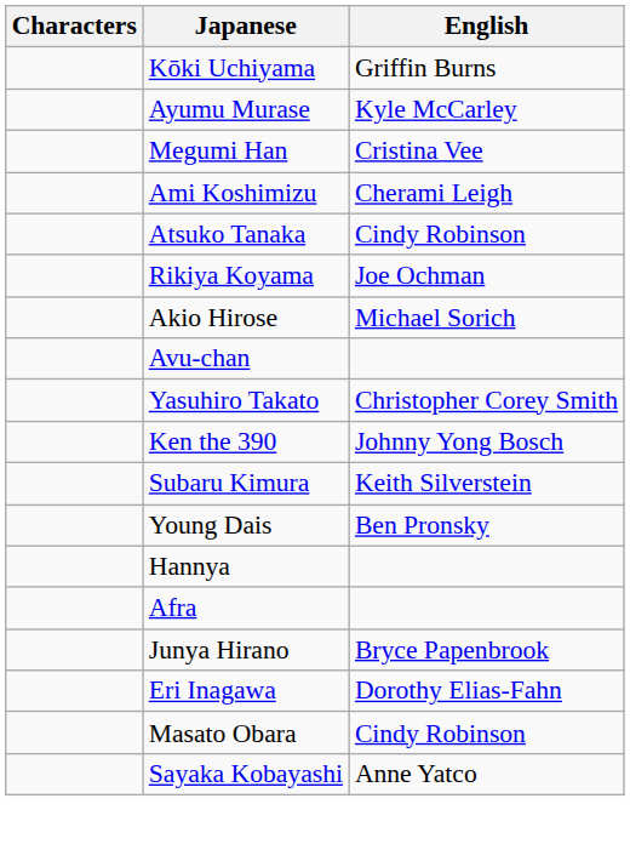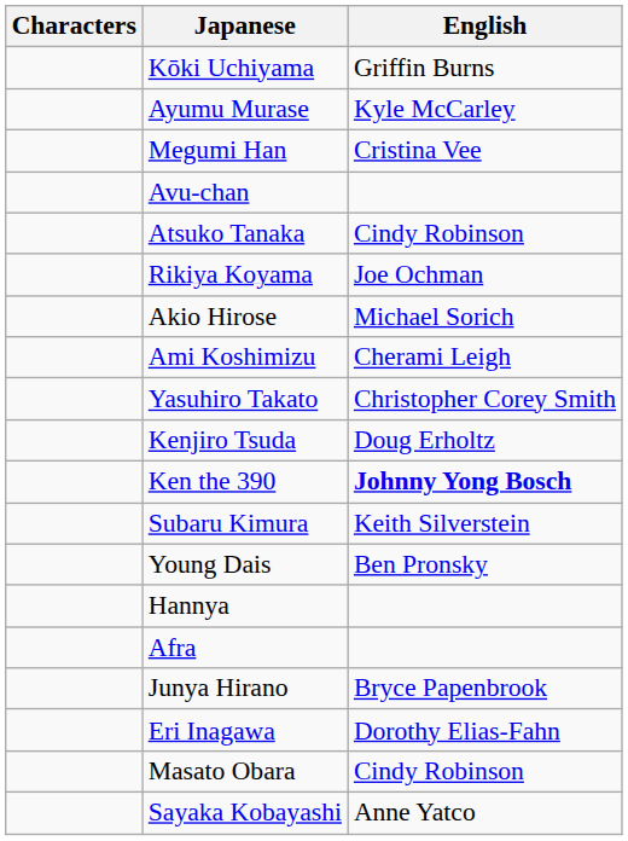rows swapped: Ami Koshimizu <-> Avu-chan
+ row: Kenjiro Tsuda | Doug Erholtz
Ken the 390 | English: normal -> bold
